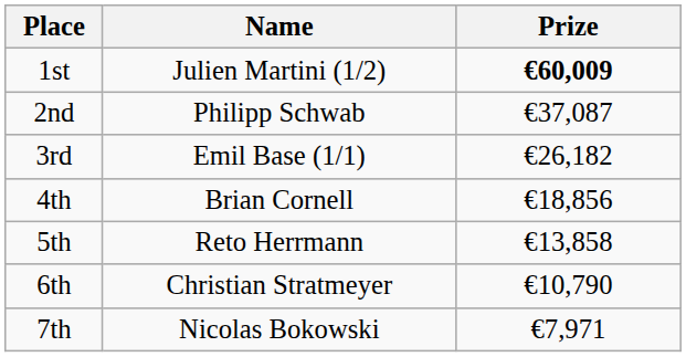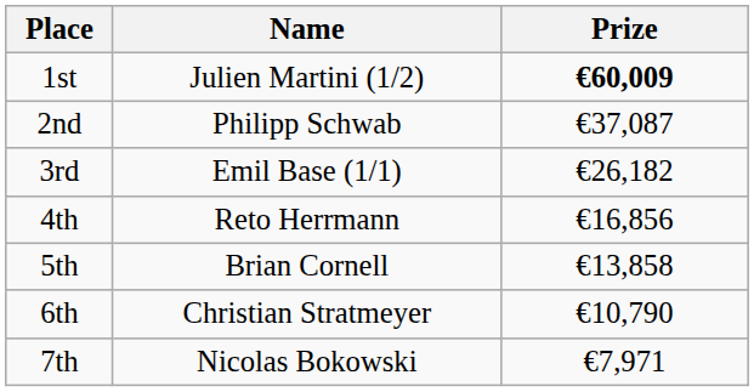4th | Name: Brian Cornell -> Reto Herrmann
4th | Prize: €18,856 -> €16,856
5th | Name: Reto Herrmann -> Brian Cornell
